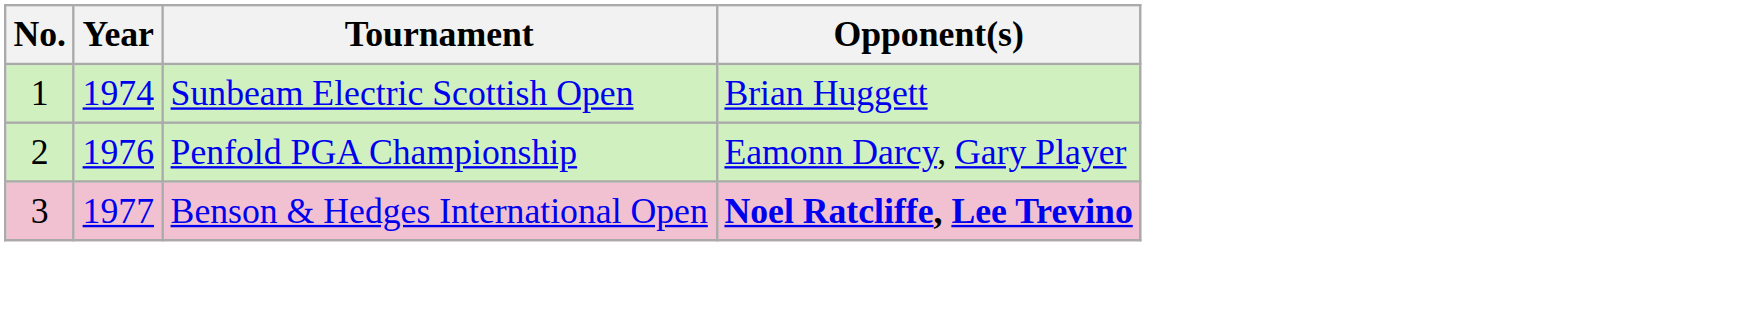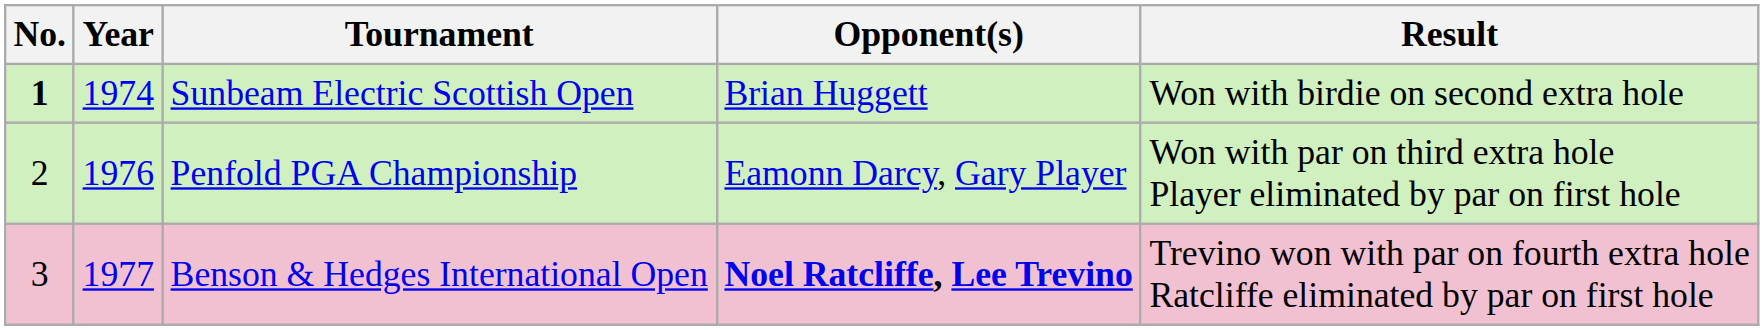+ column: Result | Won with birdie on second extra hole | Won with par on third extra hole Player eliminated by par on first hole | Trevino won with par on fourth extra hole Ratcliffe eliminated by par on first hole
Sunbeam Electric Scottish Open | No.: normal -> bold
